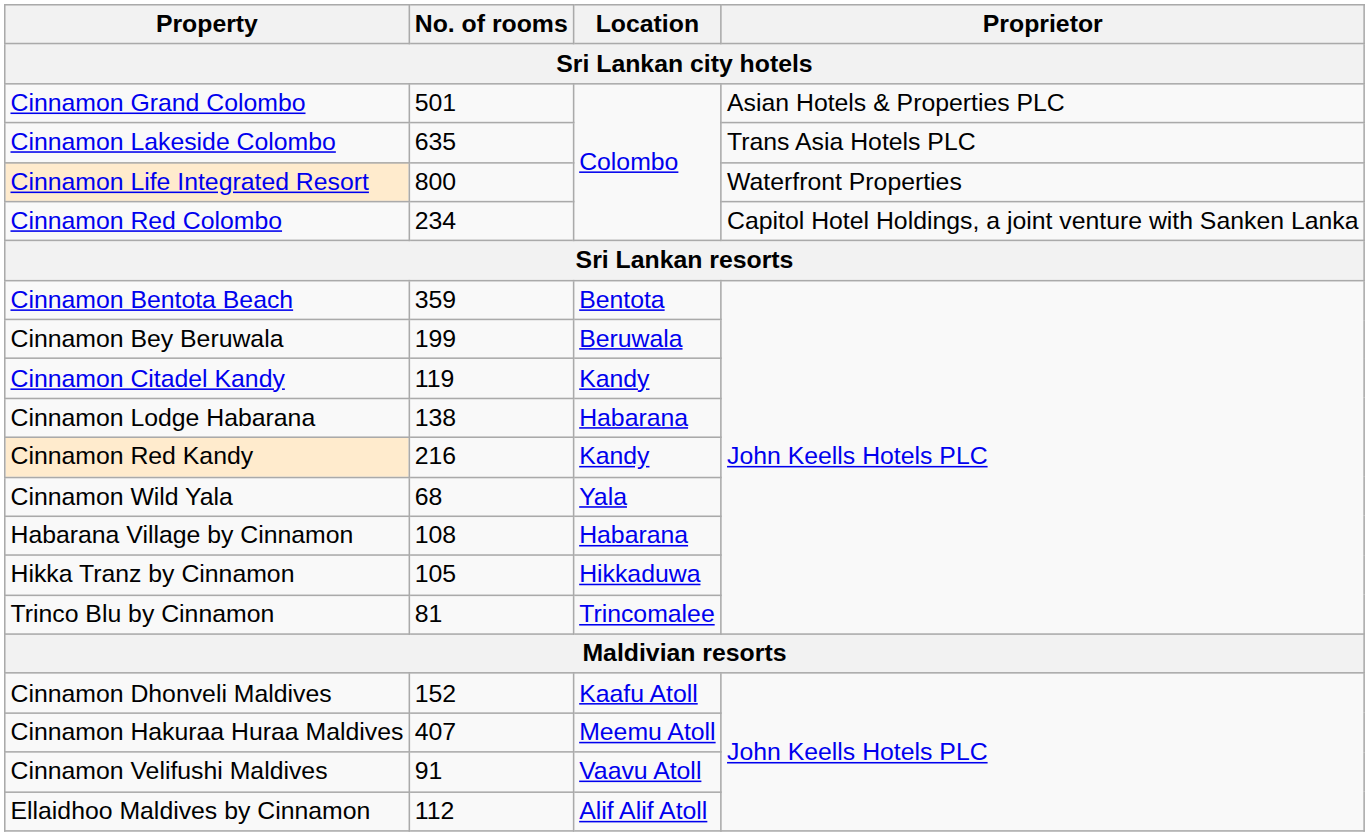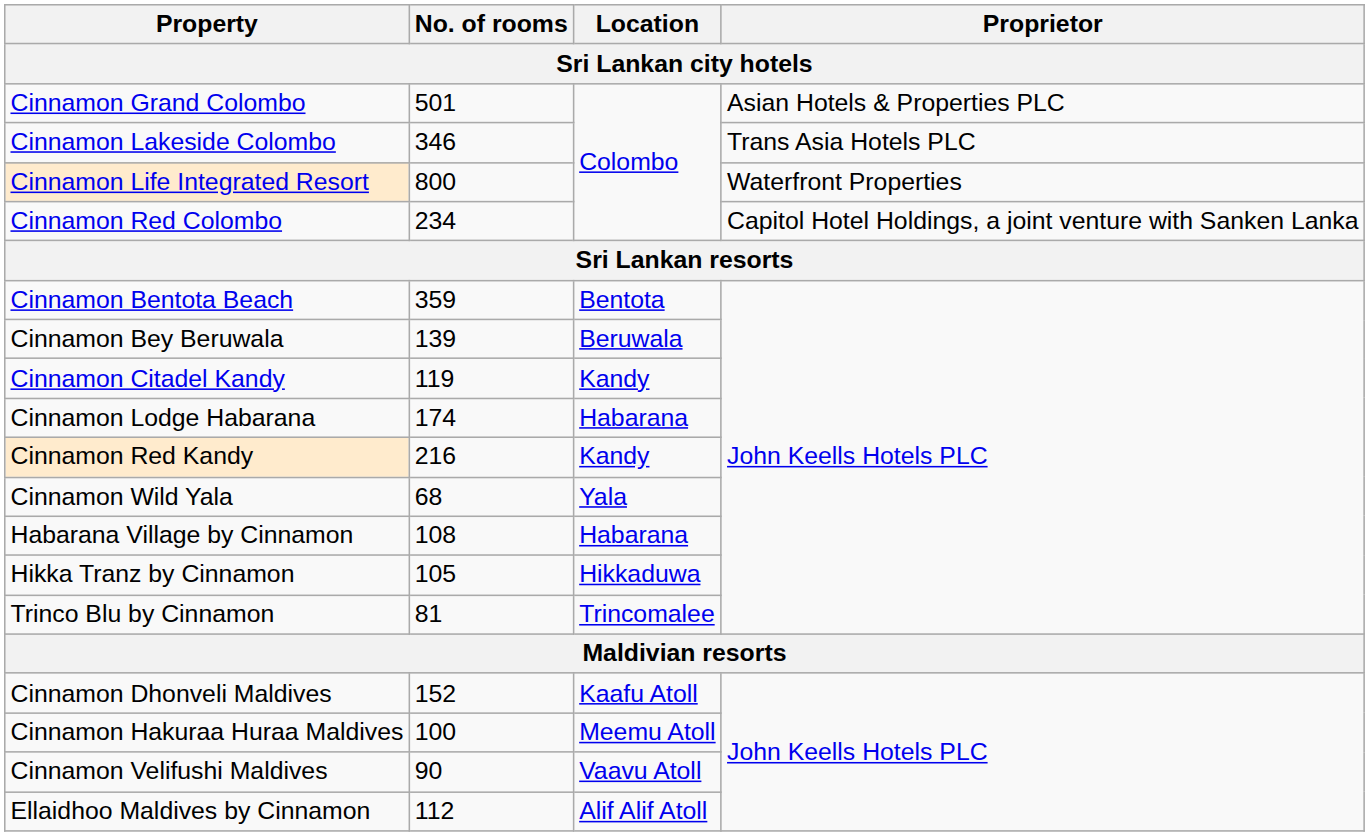Cinnamon Lakeside Colombo | No. of rooms: 635 -> 346
Cinnamon Bey Beruwala | No. of rooms: 199 -> 139
Cinnamon Lodge Habarana | No. of rooms: 138 -> 174
Cinnamon Hakuraa Huraa Maldives | No. of rooms: 407 -> 100
Cinnamon Velifushi Maldives | No. of rooms: 91 -> 90
